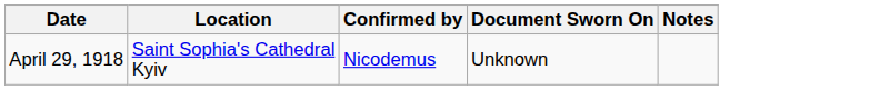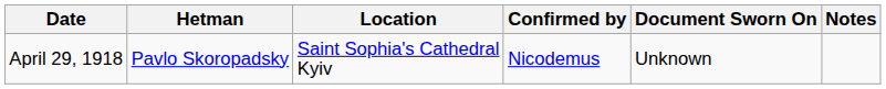+ column: Hetman | Pavlo Skoropadsky
